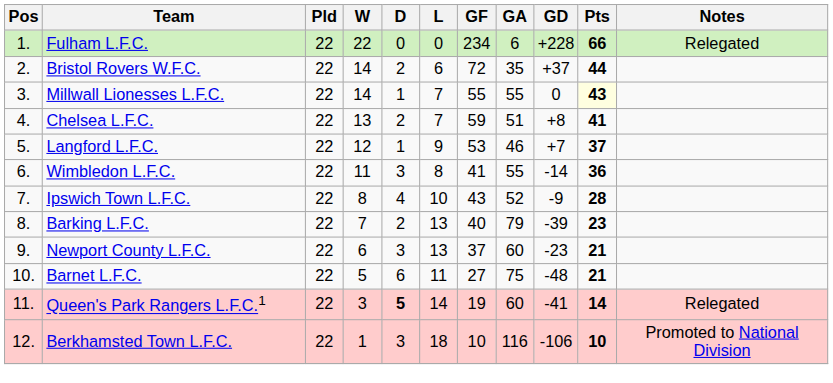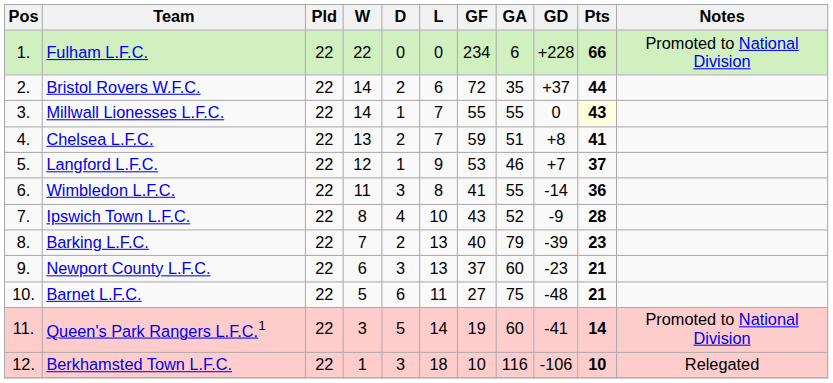Fulham L.F.C. | Notes: Relegated -> Promoted to National Division
Queen's Park Rangers L.F.C.1 | D: bold -> normal
Queen's Park Rangers L.F.C.1 | Notes: Relegated -> Promoted to National Division
Berkhamsted Town L.F.C. | Notes: Promoted to National Division -> Relegated
